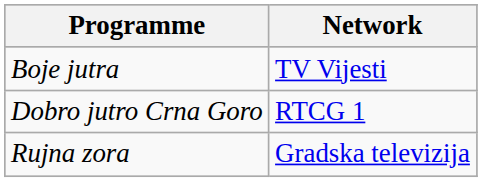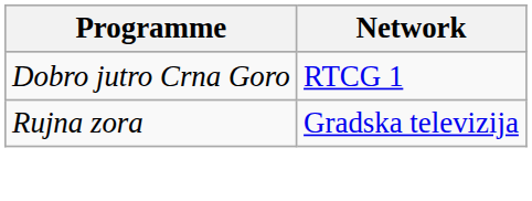- row: Boje jutra | TV Vijesti
